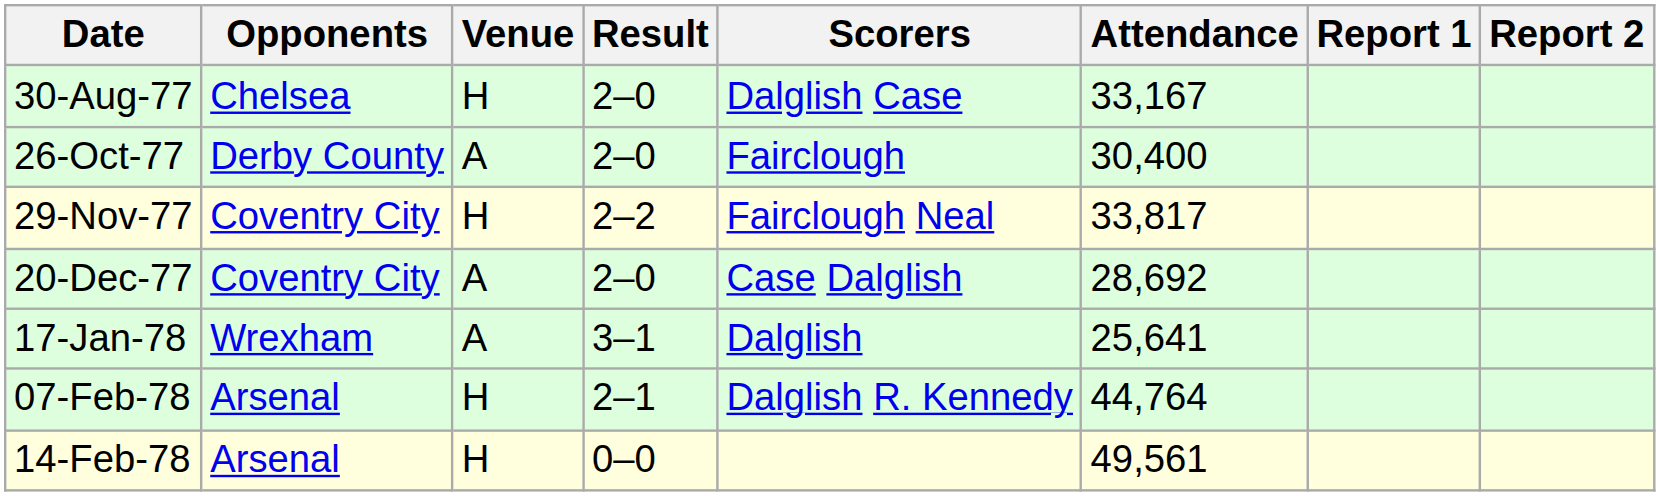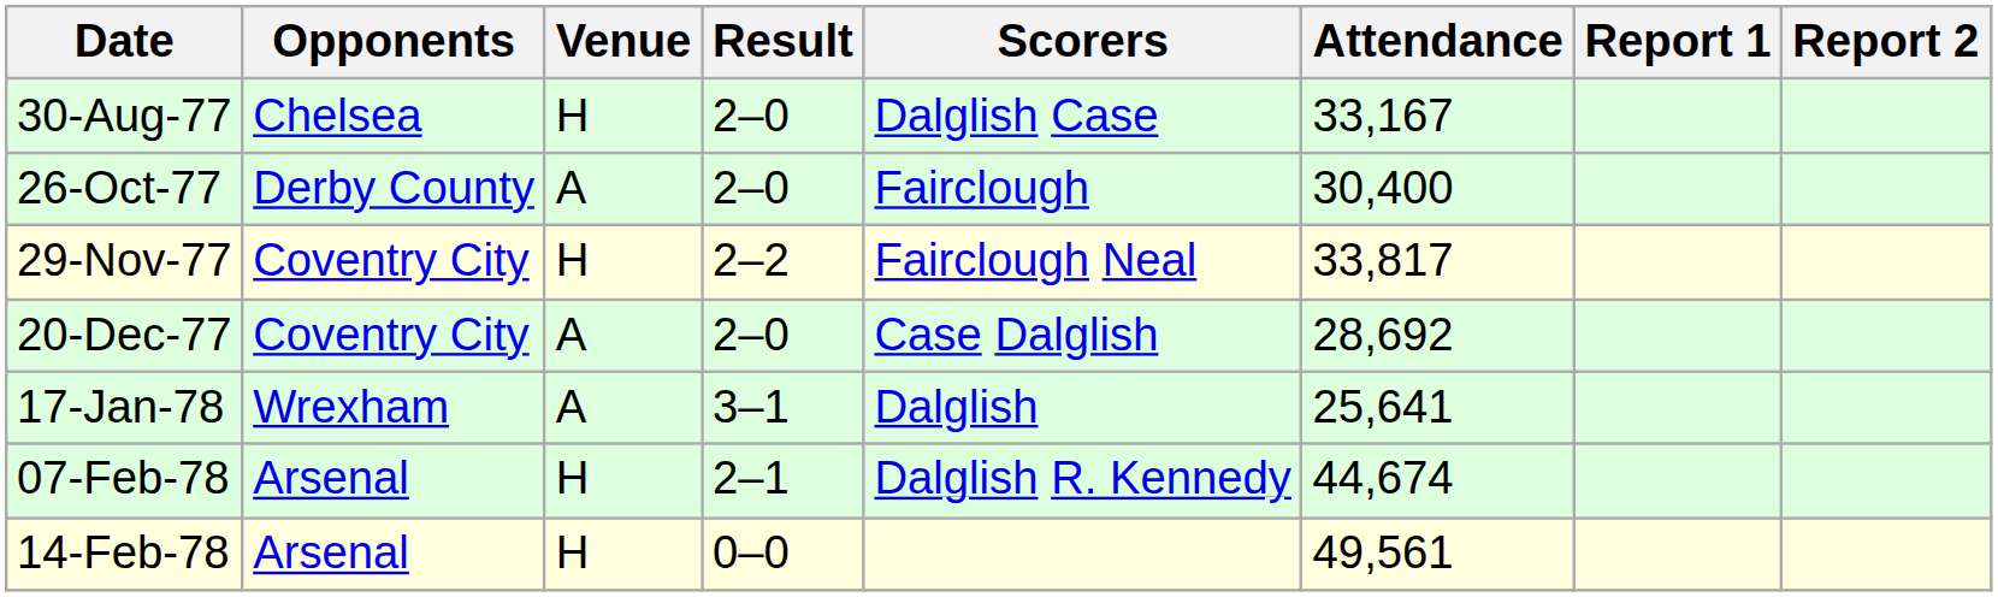07-Feb-78 | Attendance: 44,764 -> 44,674
